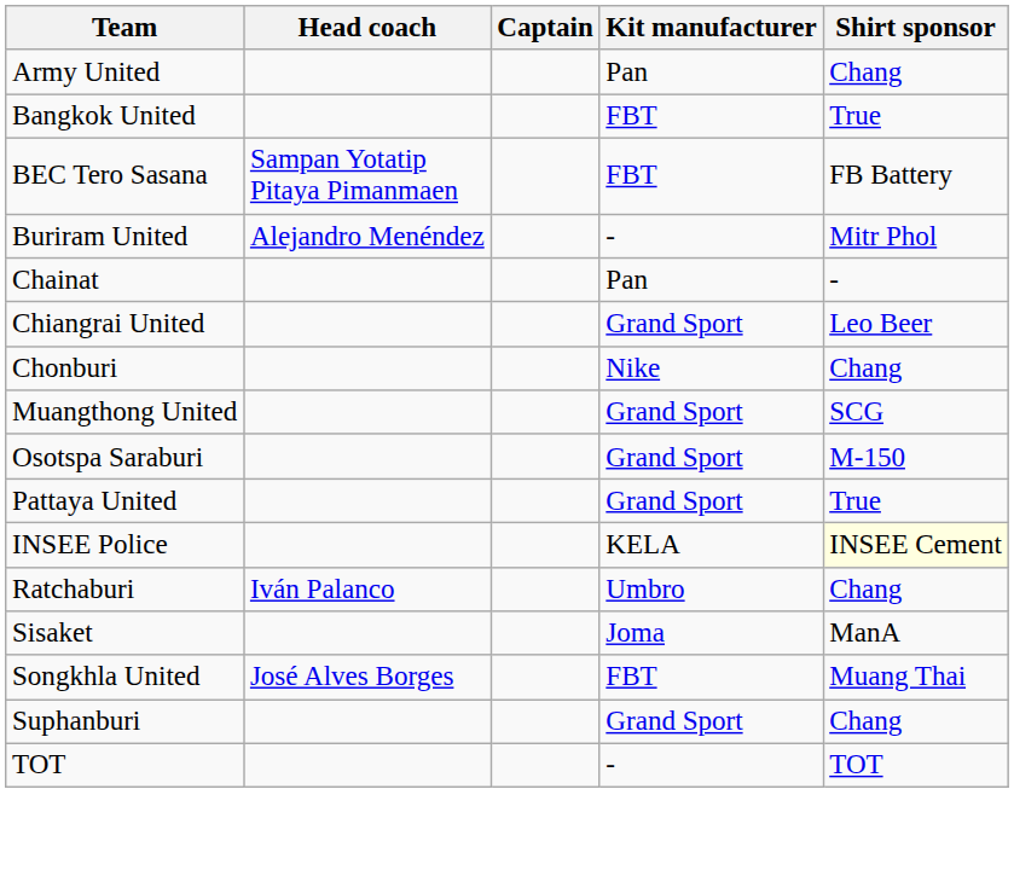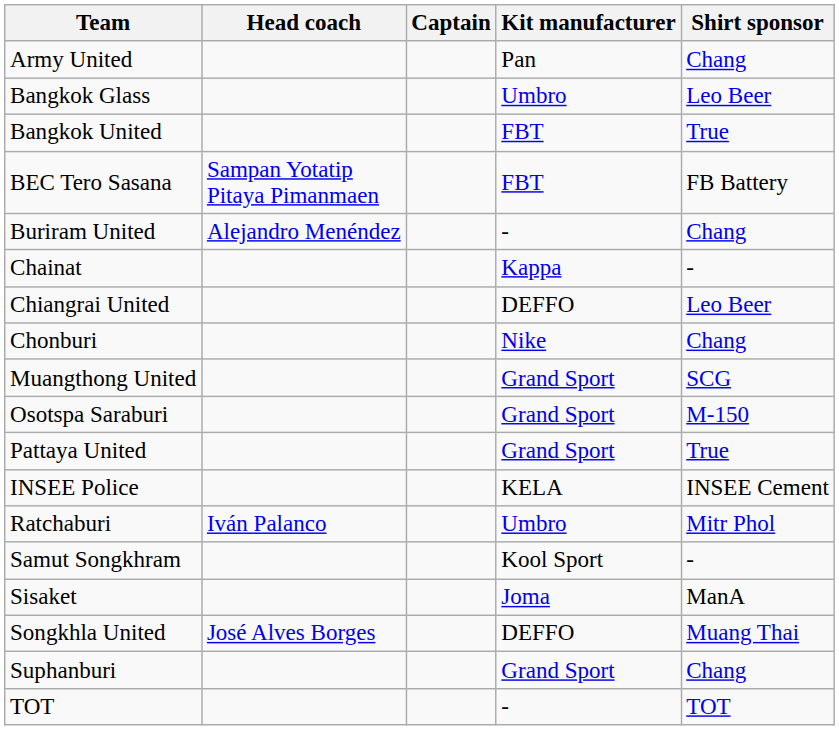+ row: Bangkok Glass | Umbro | Leo Beer
Buriram United | Shirt sponsor: Mitr Phol -> Chang
Chainat | Kit manufacturer: Pan -> Kappa
Chiangrai United | Kit manufacturer: Grand Sport -> DEFFO
INSEE Police | Shirt sponsor: lightyellow background -> no background
Ratchaburi | Shirt sponsor: Chang -> Mitr Phol
+ row: Samut Songkhram | Kool Sport | -
Songkhla United | Kit manufacturer: FBT -> DEFFO
